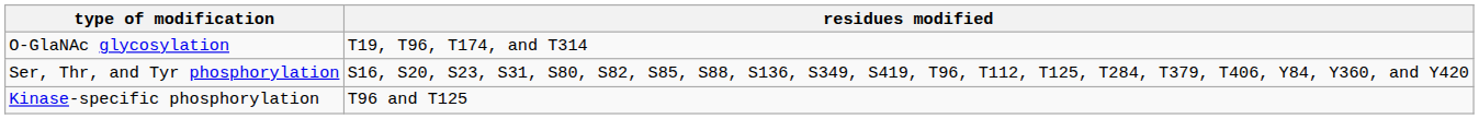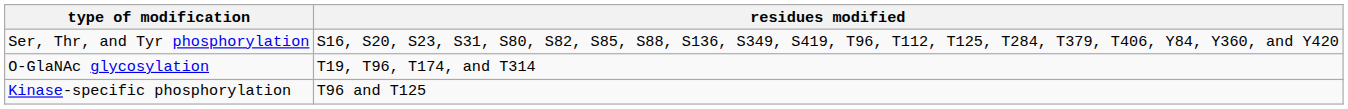rows swapped: O-GlaNAc glycosylation <-> Ser, Thr, and Tyr phosphorylation
